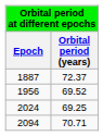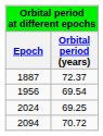1956 | Orbital period (years): 69.52 -> 69.54
2094 | Orbital period (years): 70.71 -> 70.72
